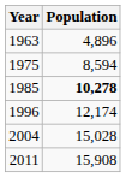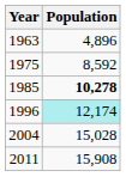1975 | Population: 8,594 -> 8,592
1996 | Population: no background -> paleturquoise background
